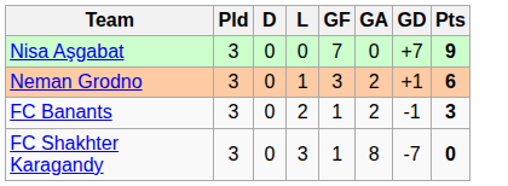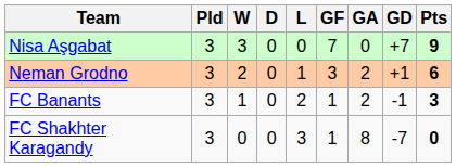+ column: W | 3 | 2 | 1 | 0
